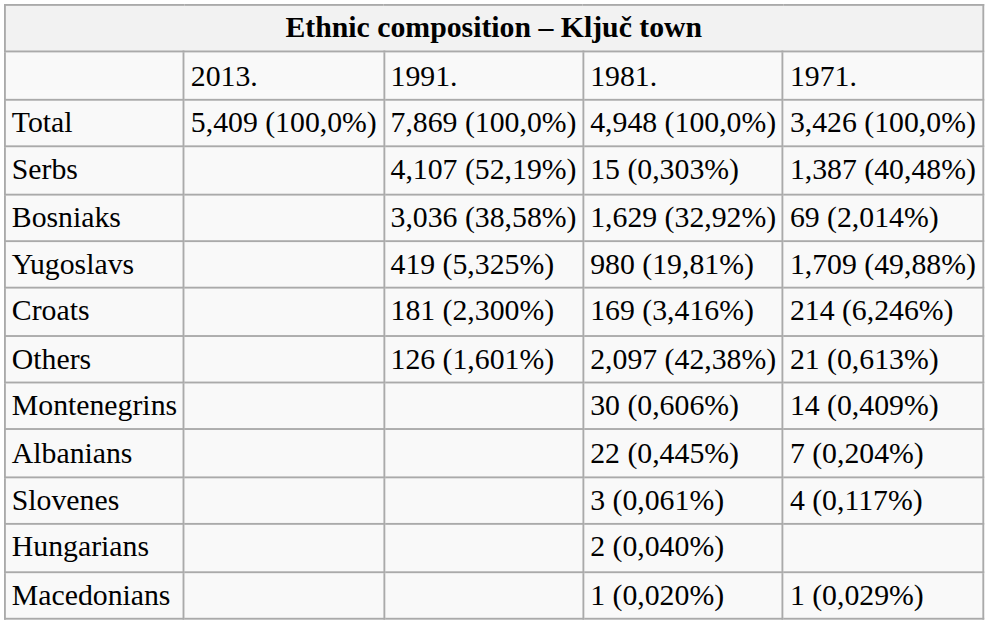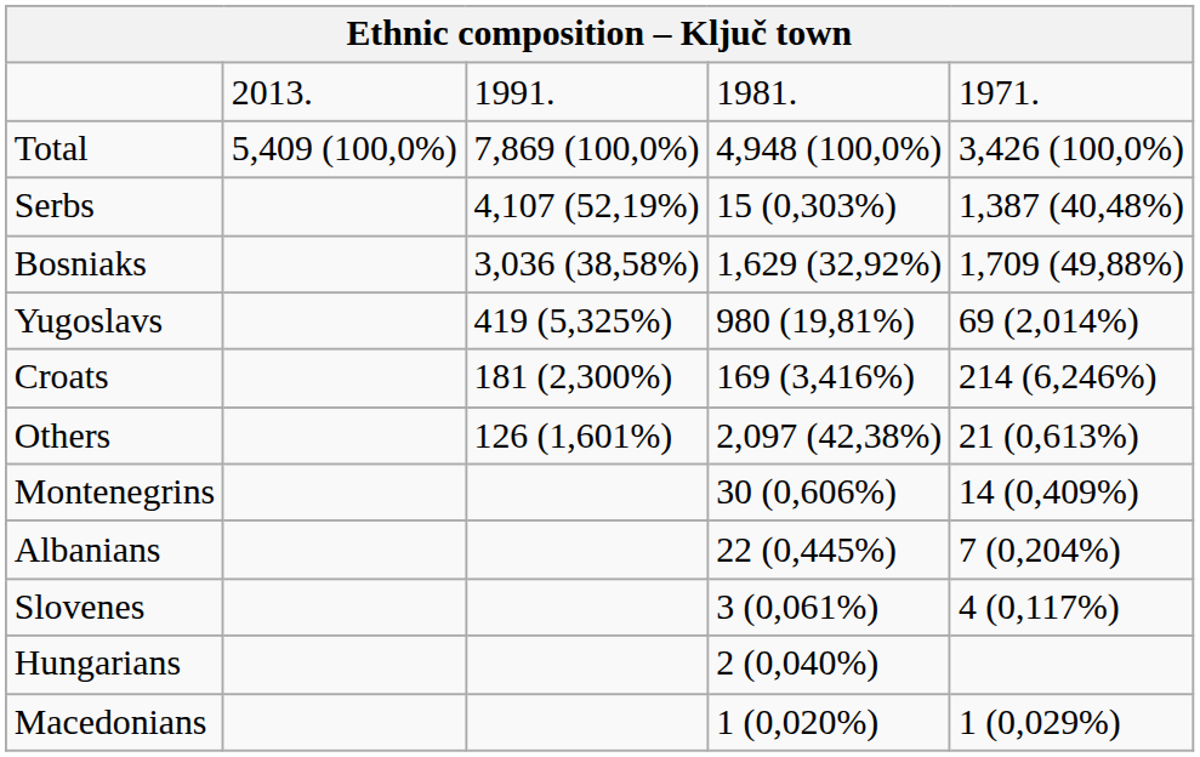Bosniaks | column 5: 69 (2,014%) -> 1,709 (49,88%)
Yugoslavs | column 5: 1,709 (49,88%) -> 69 (2,014%)
